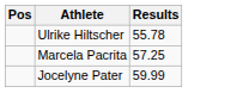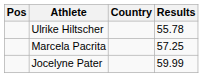+ column: Country
